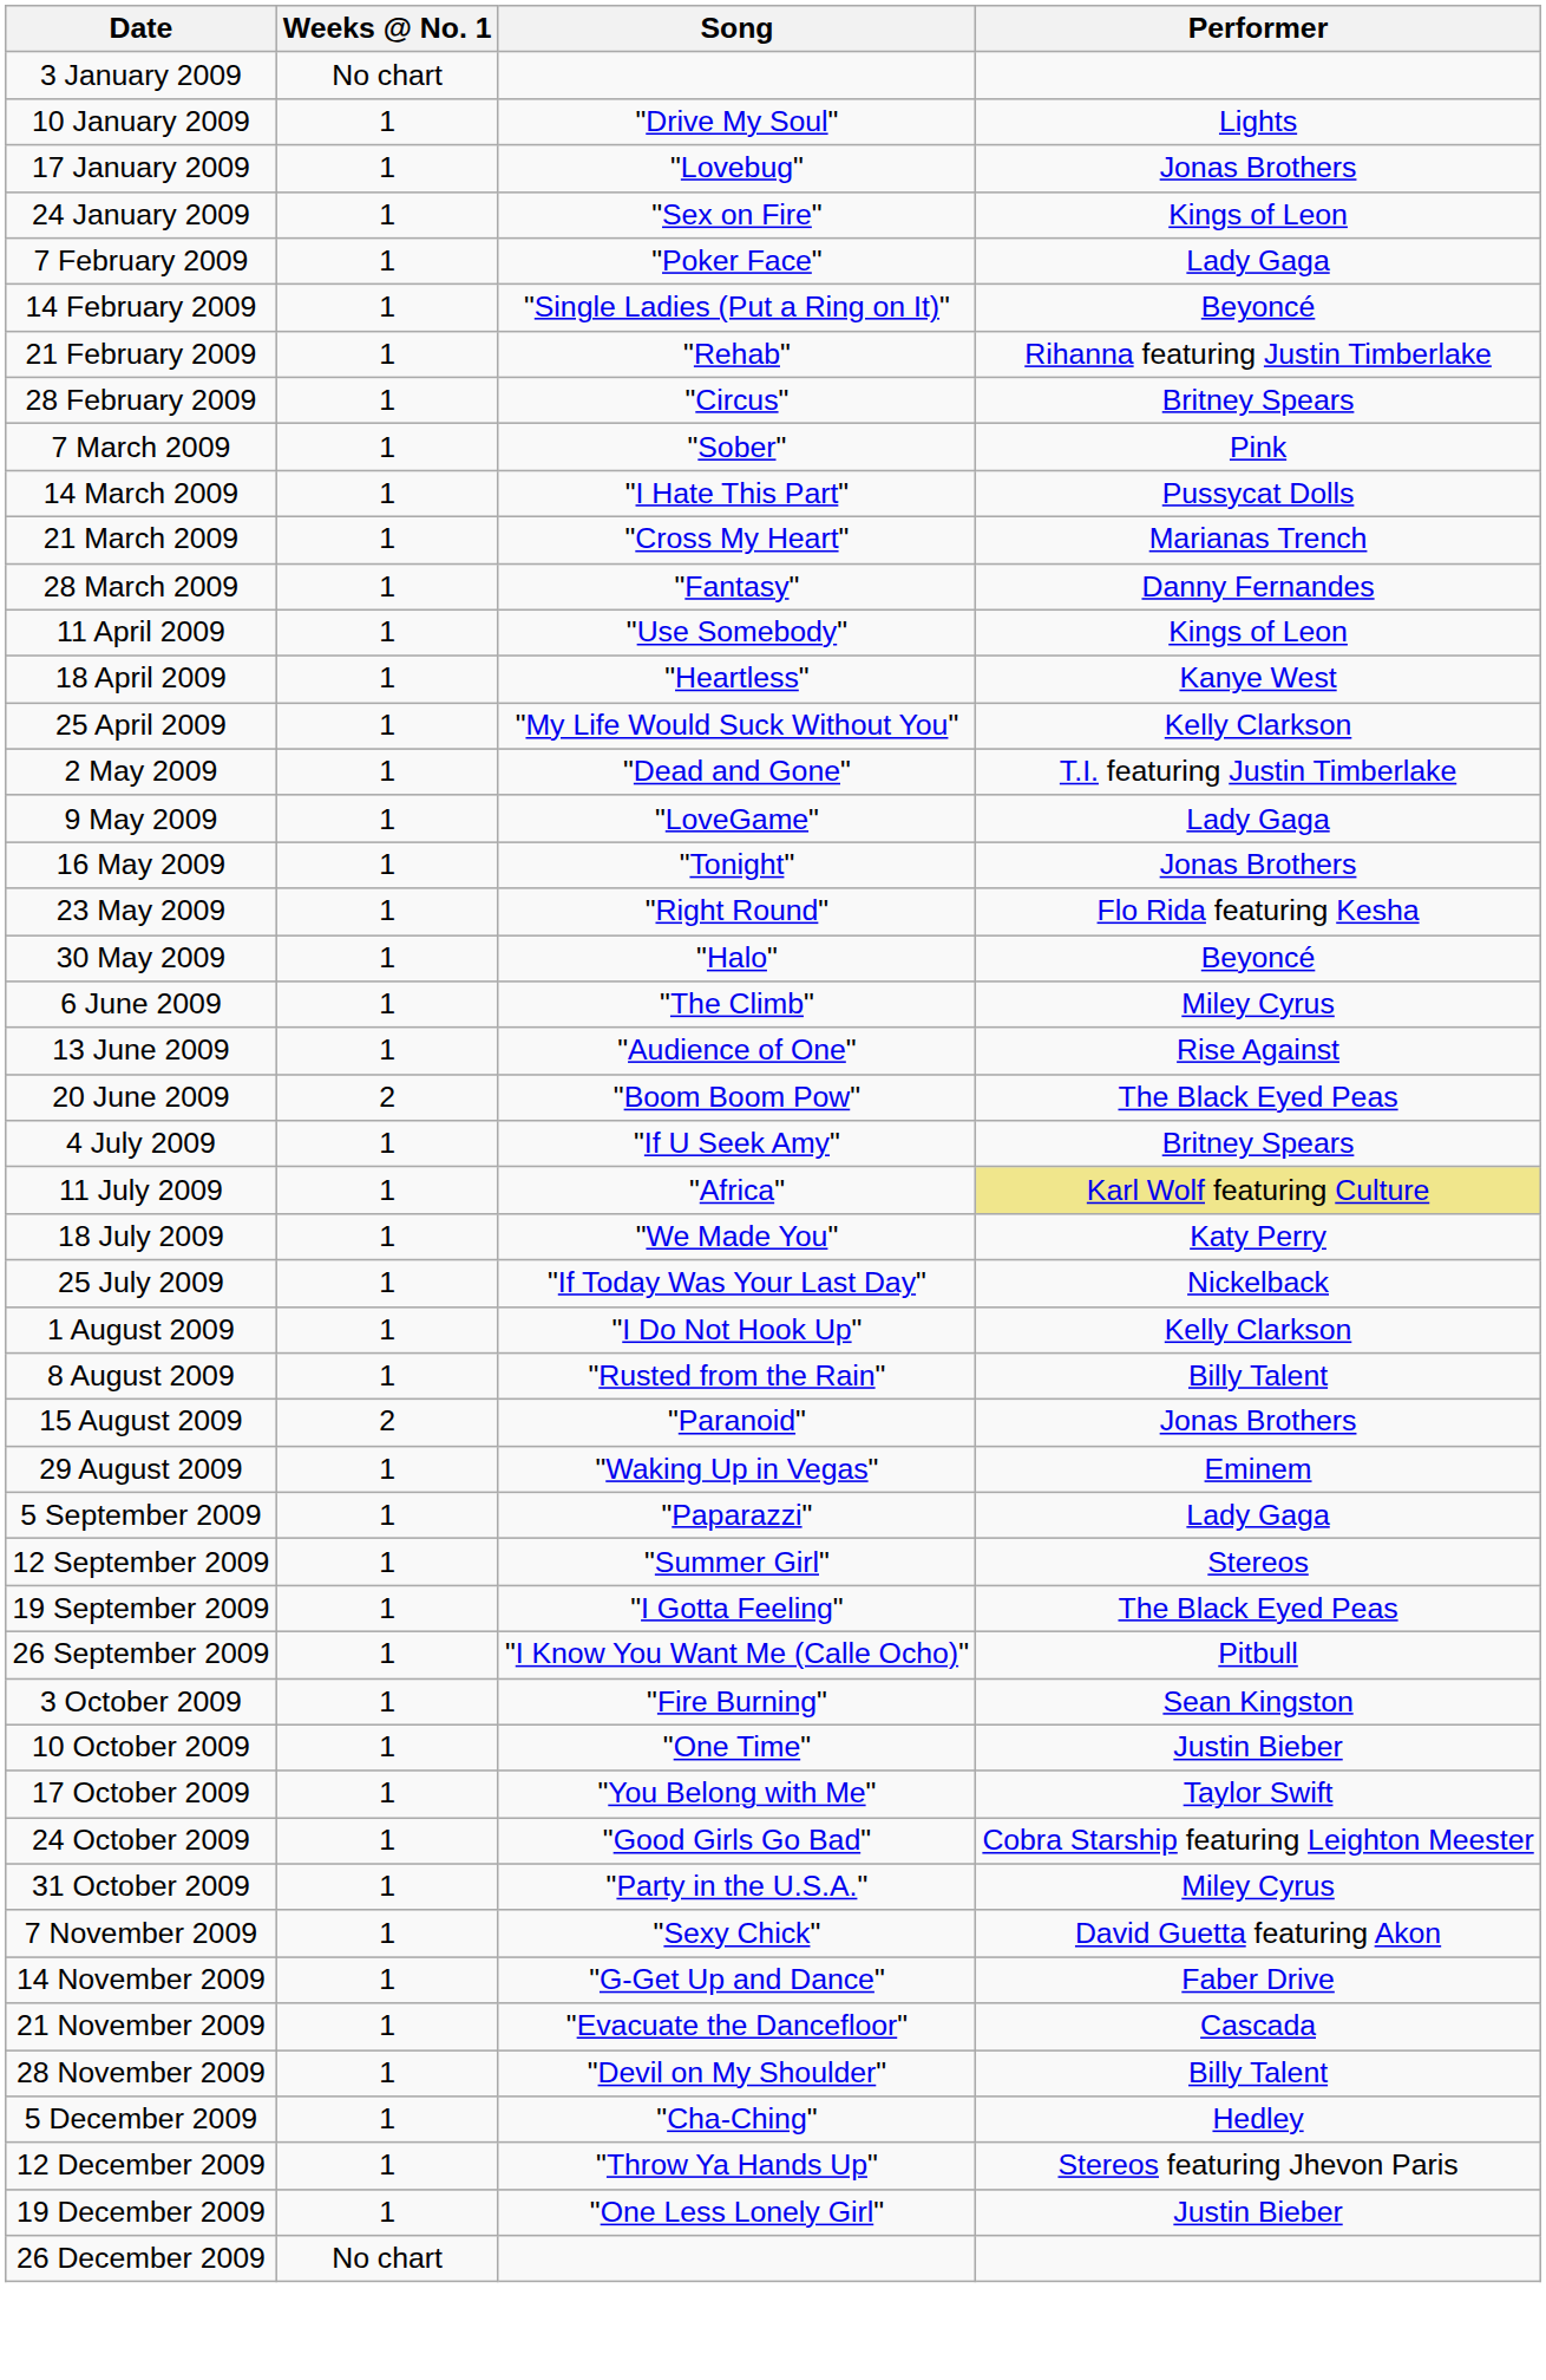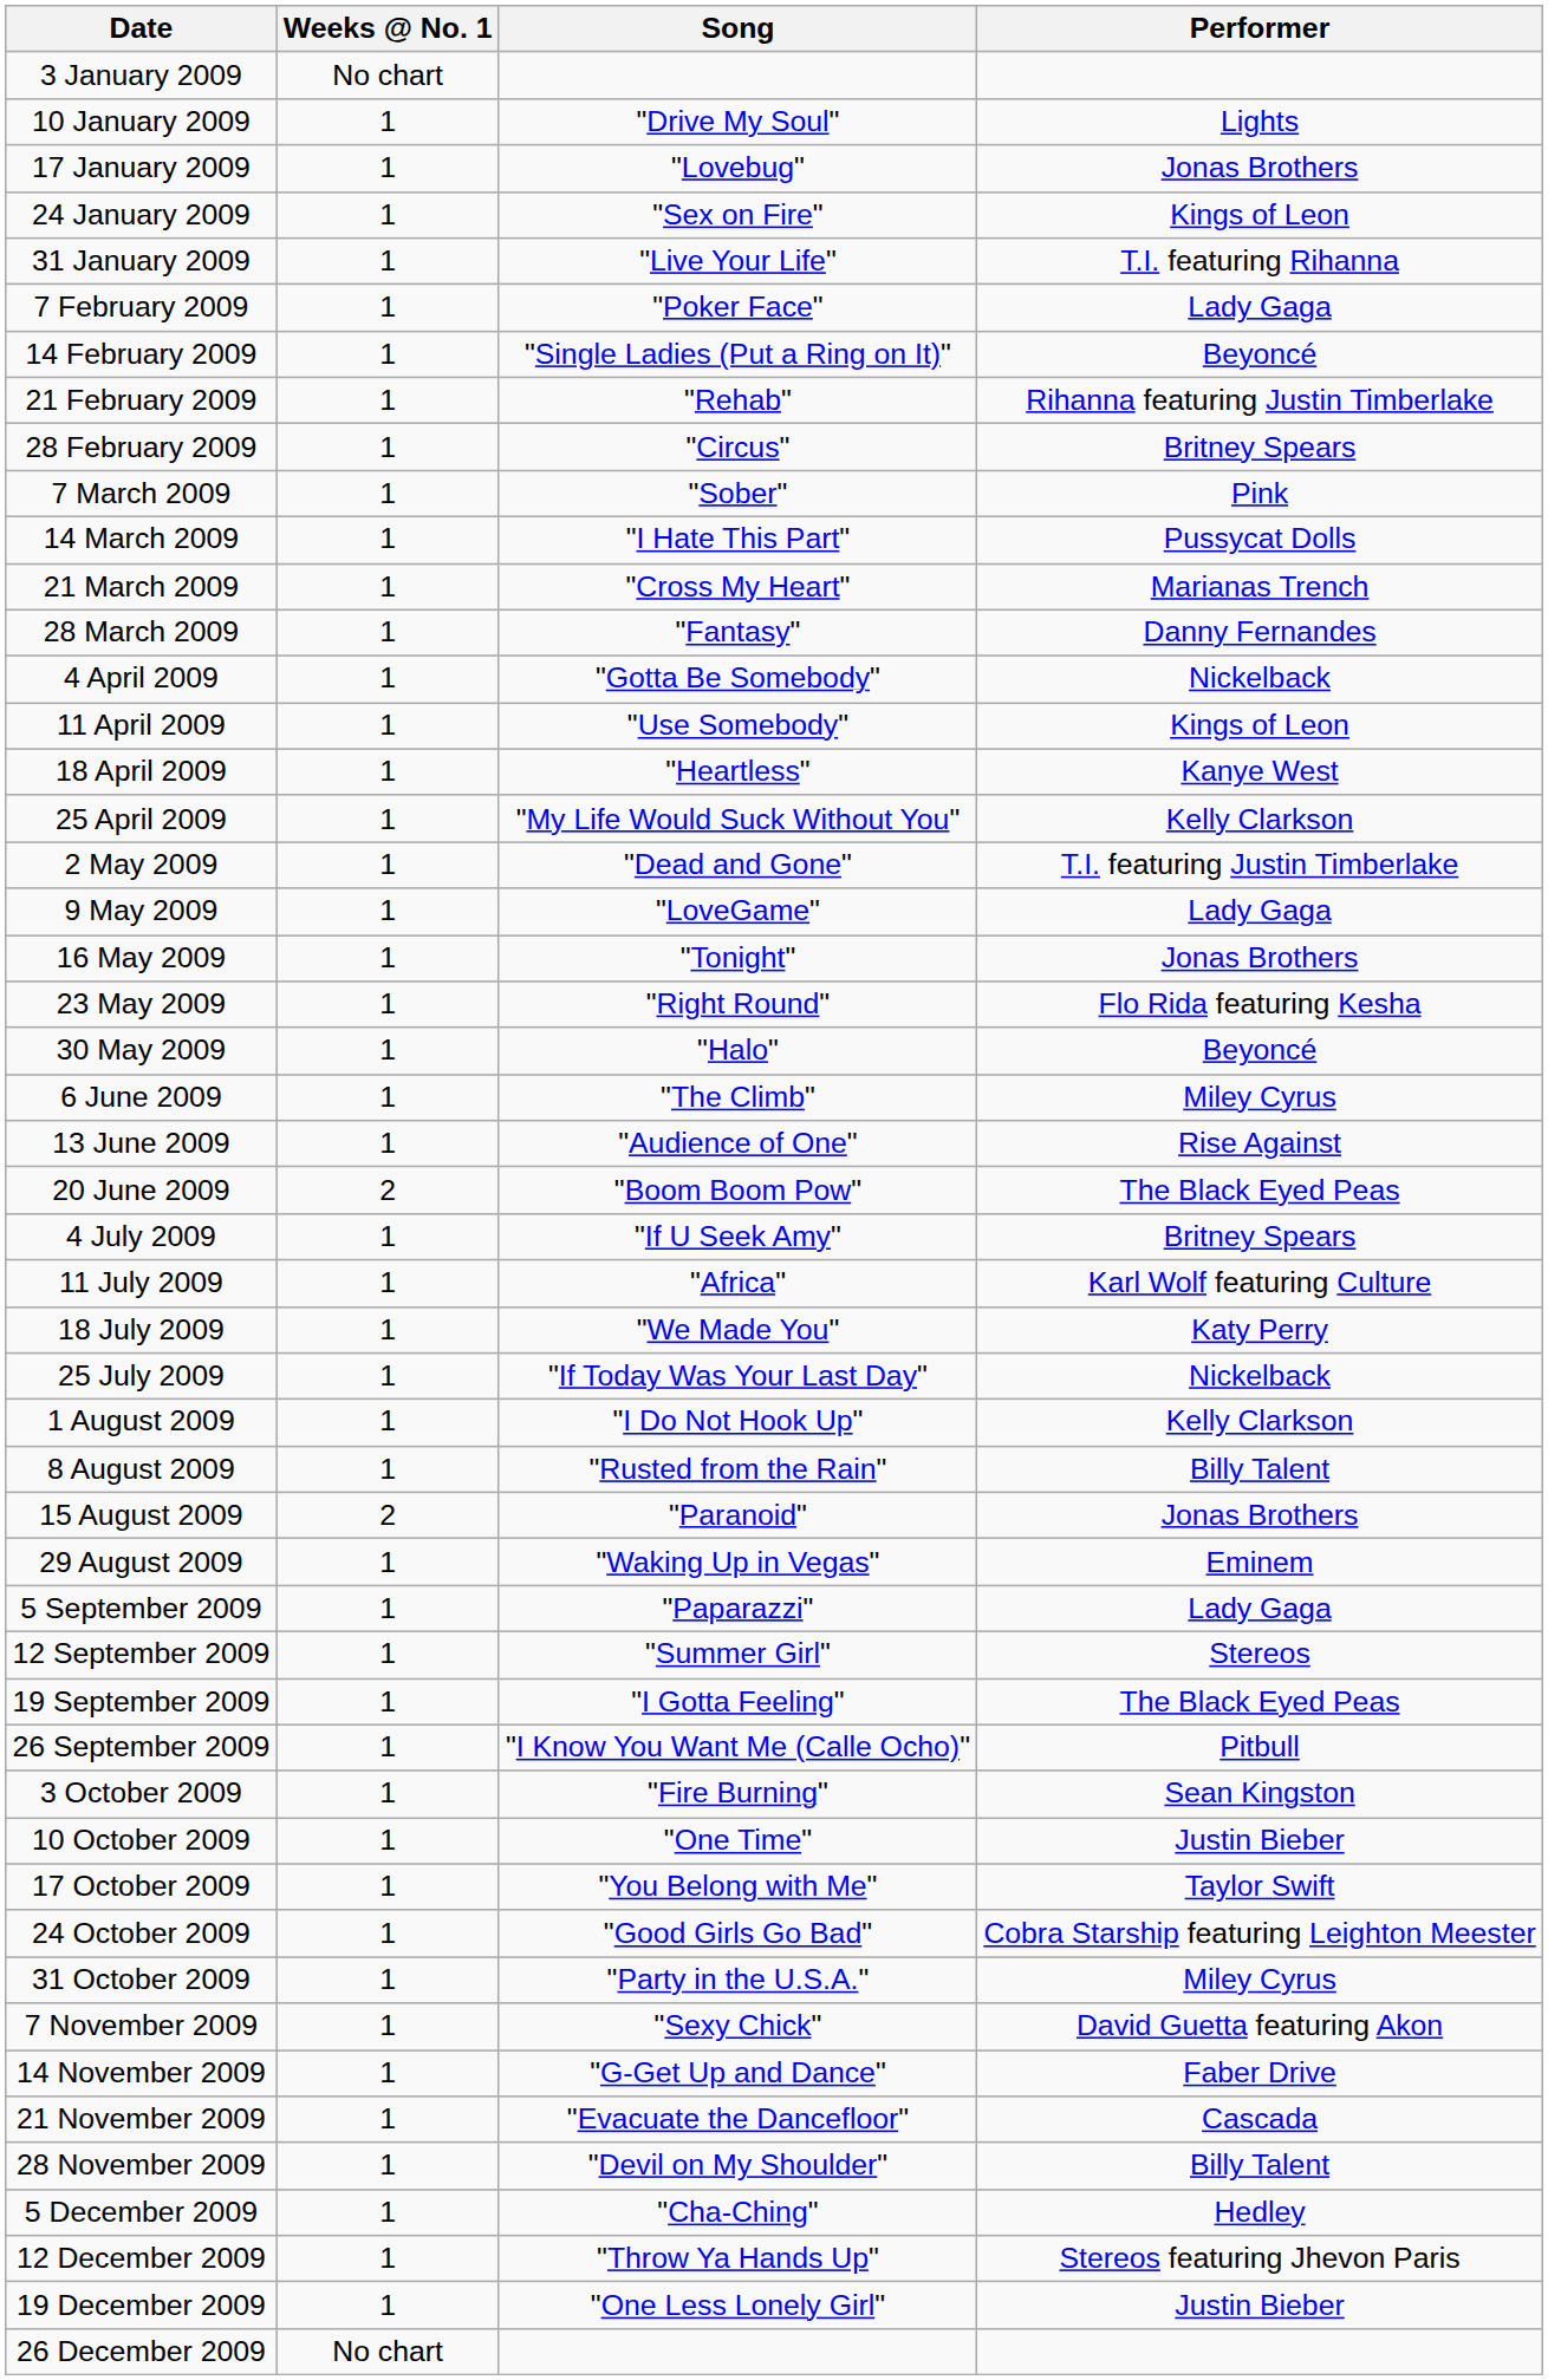+ row: 31 January 2009 | 1 | "Live Your Life" | T.I. featuring Rihanna
+ row: 4 April 2009 | 1 | "Gotta Be Somebody" | Nickelback
11 July 2009 | Performer: khaki background -> no background
